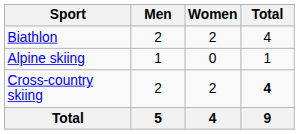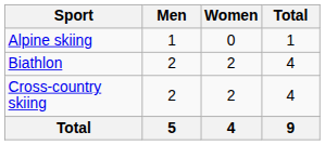rows swapped: Alpine skiing <-> Biathlon
Cross-country skiing | Total: bold -> normal
